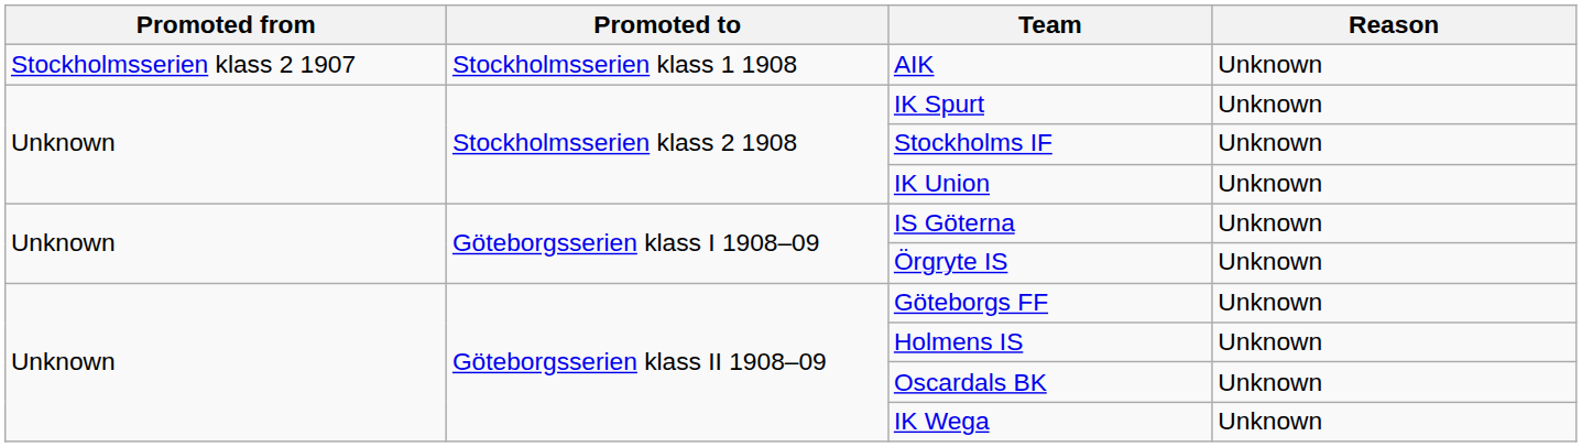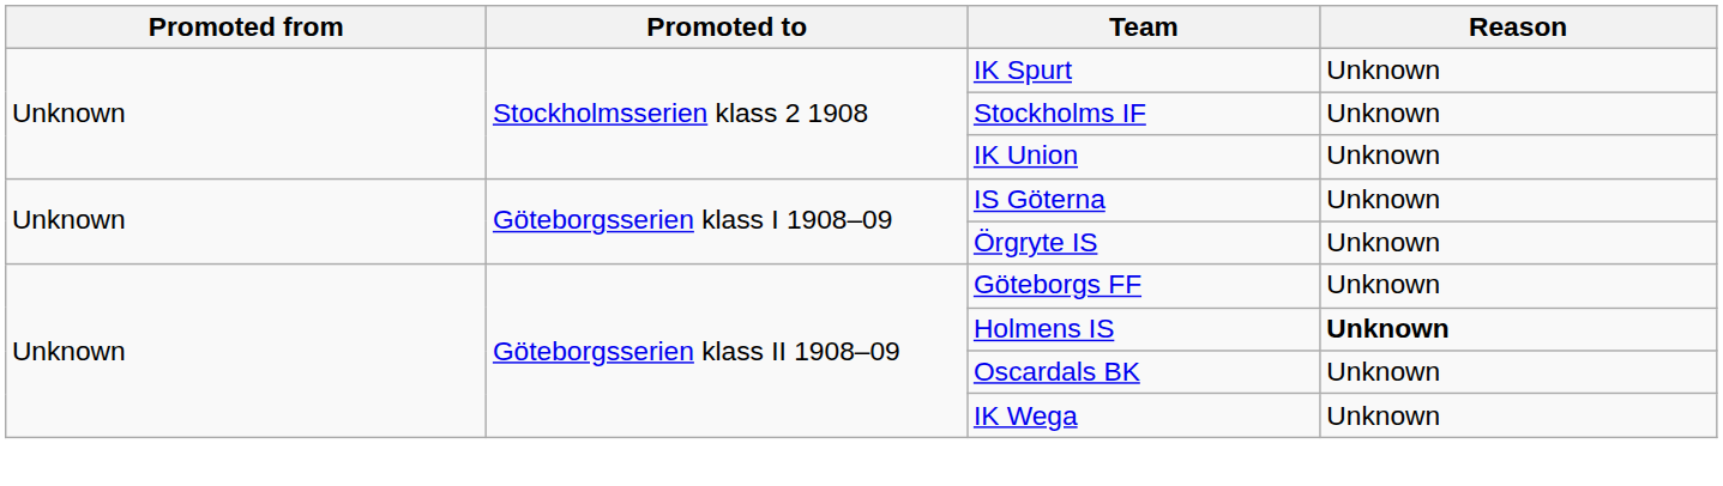- row: Stockholmsserien klass 2 1907 | Stockholmsserien klass 1 1908 | AIK | Unknown
Holmens IS | Reason: normal -> bold
